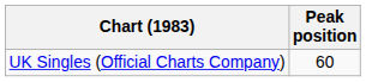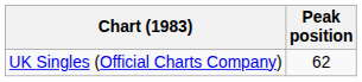UK Singles (Official Charts Company) | Peak position: 60 -> 62
